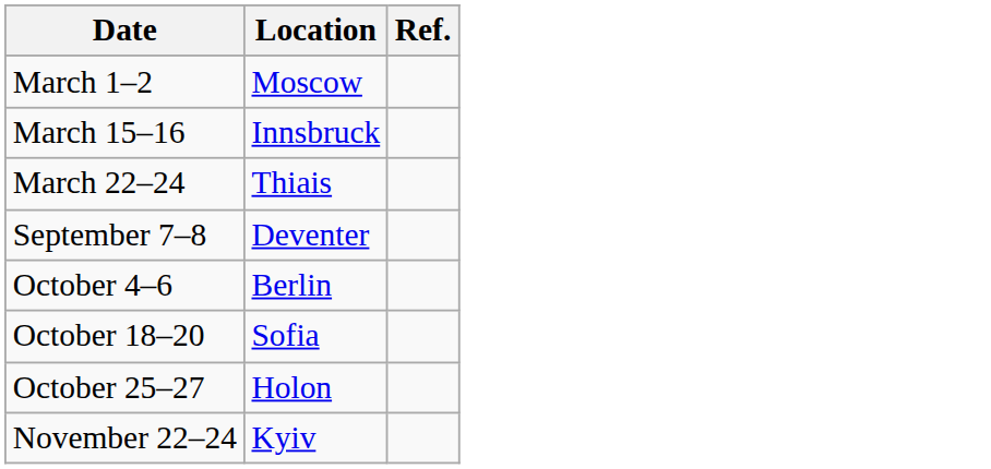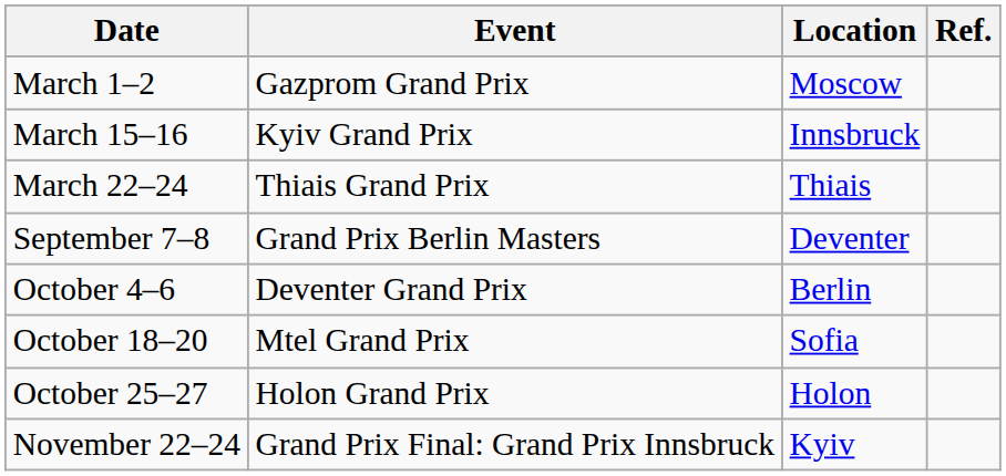+ column: Event | Gazprom Grand Prix | Kyiv Grand Prix | Thiais Grand Prix | Grand Prix Berlin Masters | Deventer Grand Prix | Mtel Grand Prix | Holon Grand Prix | Grand Prix Final: Grand Prix Innsbruck
